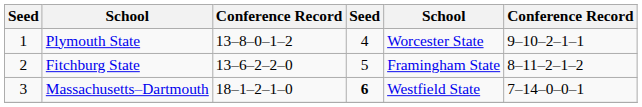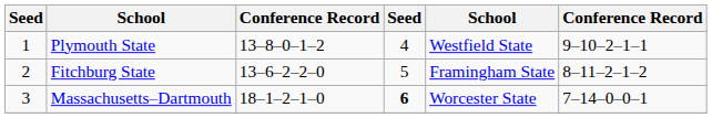Plymouth State | column 5: Worcester State -> Westfield State
Massachusetts–Dartmouth | column 5: Westfield State -> Worcester State
